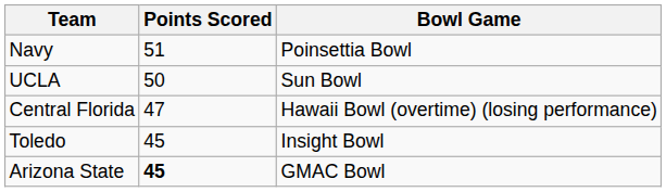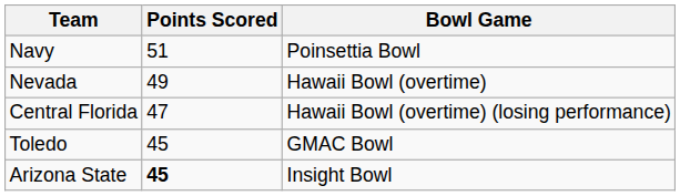- row: UCLA | 50 | Sun Bowl
+ row: Nevada | 49 | Hawaii Bowl (overtime)
Toledo | Bowl Game: Insight Bowl -> GMAC Bowl
Arizona State | Bowl Game: GMAC Bowl -> Insight Bowl
